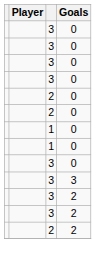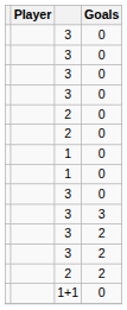+ row: 1+1 | 0
